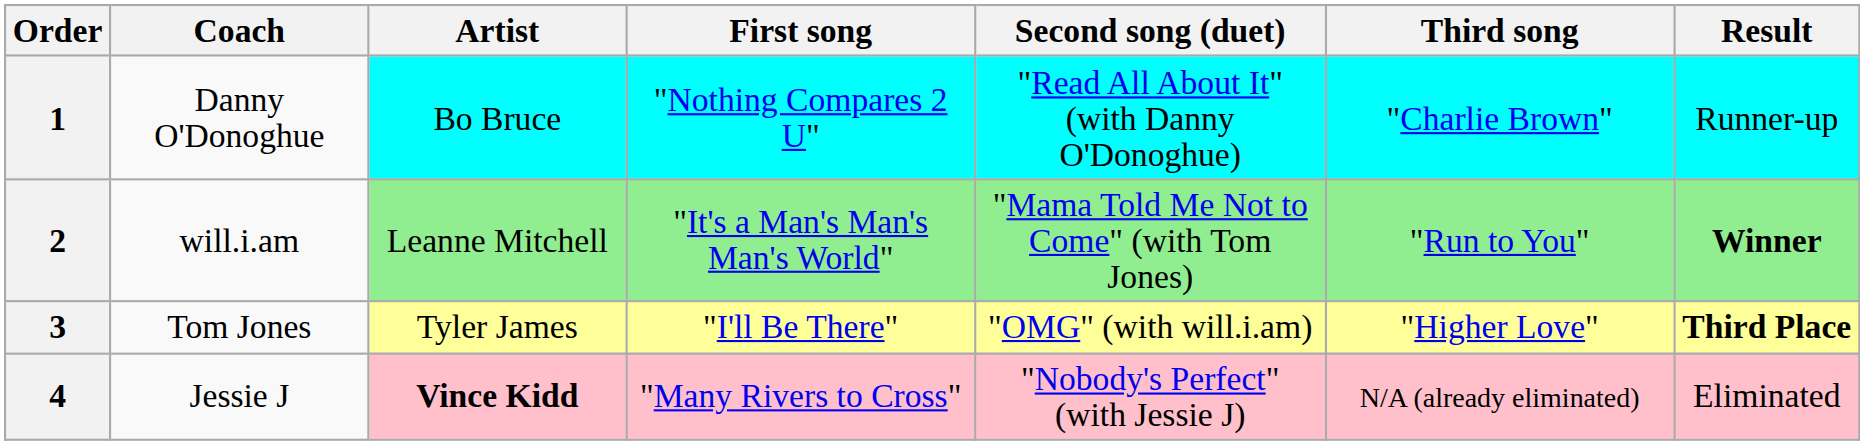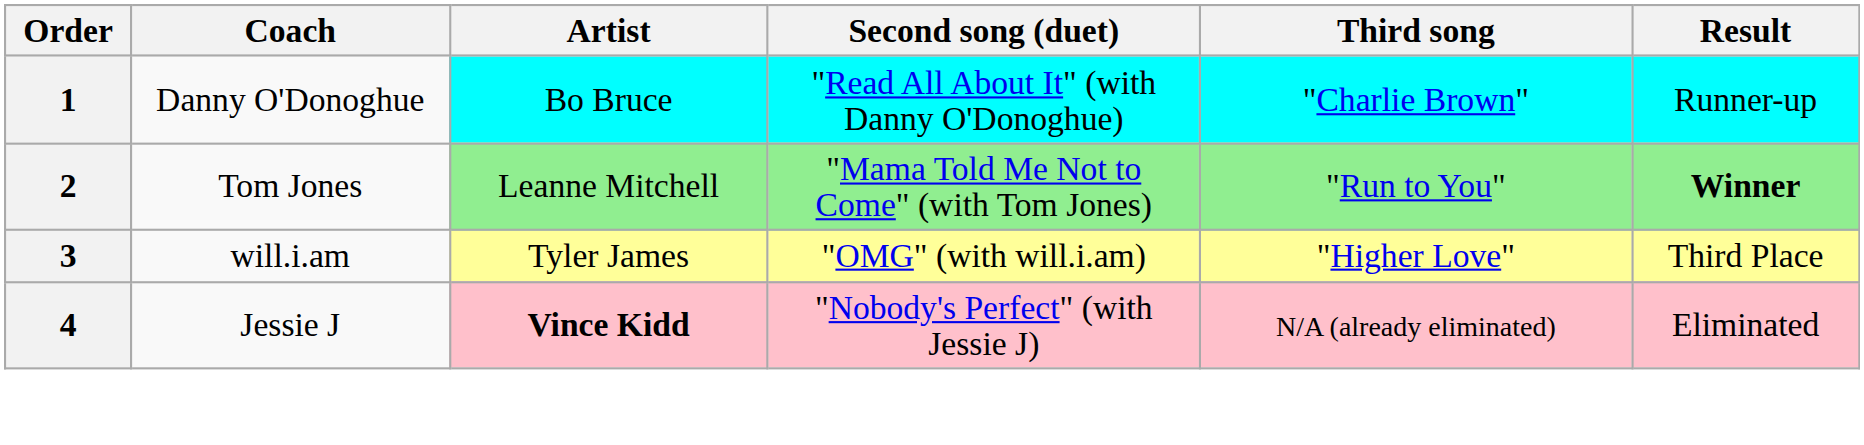- column: First song | "Nothing Compares 2 U" | "It's a Man's Man's Man's World" | "I'll Be There" | "Many Rivers to Cross"
2 | Coach: will.i.am -> Tom Jones
3 | Coach: Tom Jones -> will.i.am
3 | Result: bold -> normal
